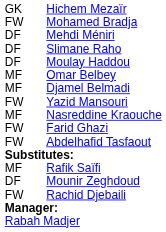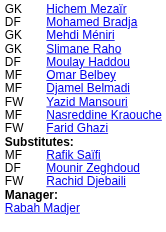Mohamed Bradja | column 1: FW -> DF
Mehdi Méniri | column 1: DF -> GK
Slimane Raho | column 1: DF -> GK
- row: FW | Abdelhafid Tasfaout
